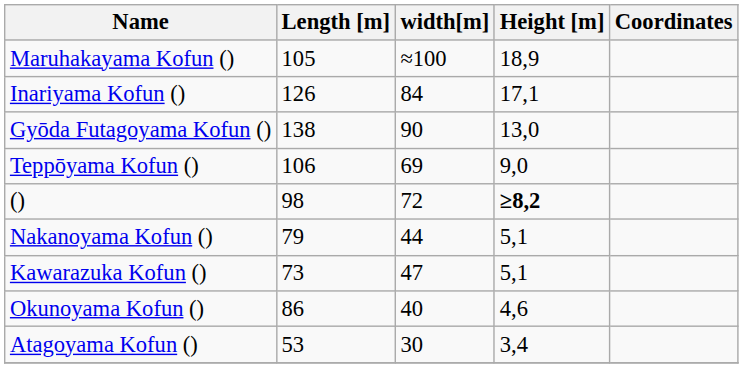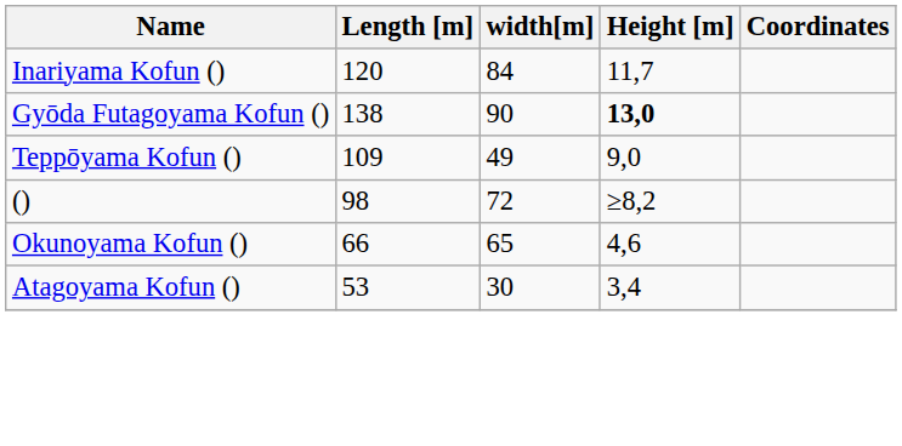- row: Maruhakayama Kofun () | 105 | ≈100 | 18,9
Inariyama Kofun () | Length [m]: 126 -> 120
Inariyama Kofun () | Height [m]: 17,1 -> 11,7
Gyōda Futagoyama Kofun () | Height [m]: normal -> bold
Teppōyama Kofun () | Length [m]: 106 -> 109
Teppōyama Kofun () | width[m]: 69 -> 49
() | Height [m]: bold -> normal
- row: Nakanoyama Kofun () | 79 | 44 | 5,1
- row: Kawarazuka Kofun () | 73 | 47 | 5,1
Okunoyama Kofun () | Length [m]: 86 -> 66
Okunoyama Kofun () | width[m]: 40 -> 65
